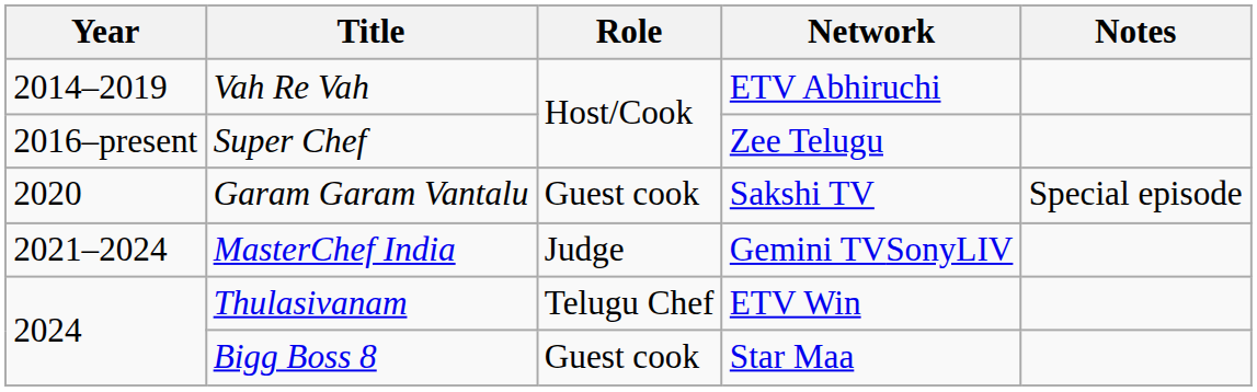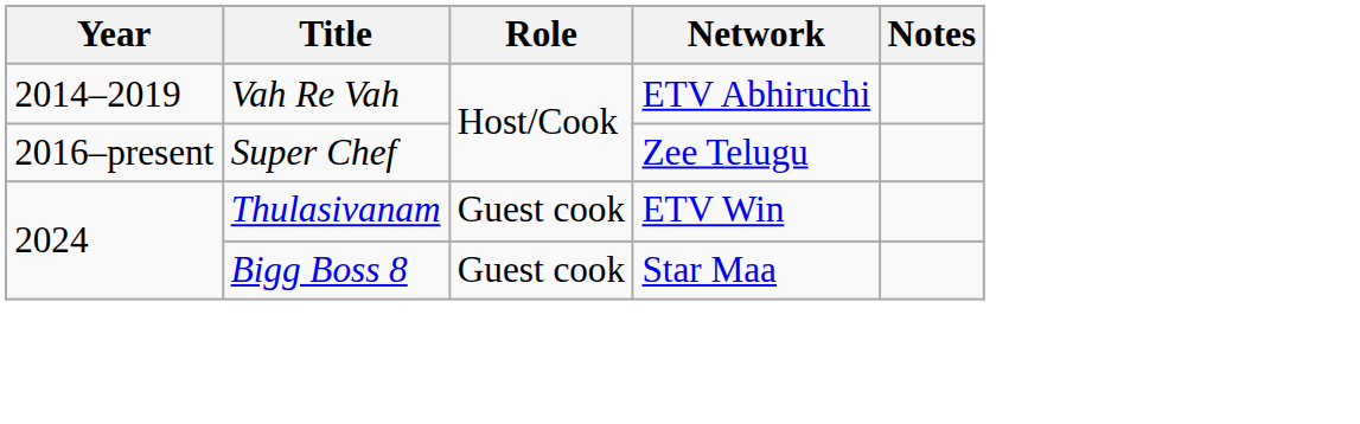- row: 2020 | Garam Garam Vantalu | Guest cook | Sakshi TV | Special episode
- row: 2021–2024 | MasterChef India | Judge | Gemini TVSonyLIV
Thulasivanam | Role: Telugu Chef -> Guest cook
